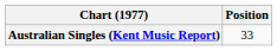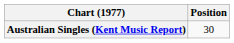Australian Singles (Kent Music Report) | Position: 33 -> 30
